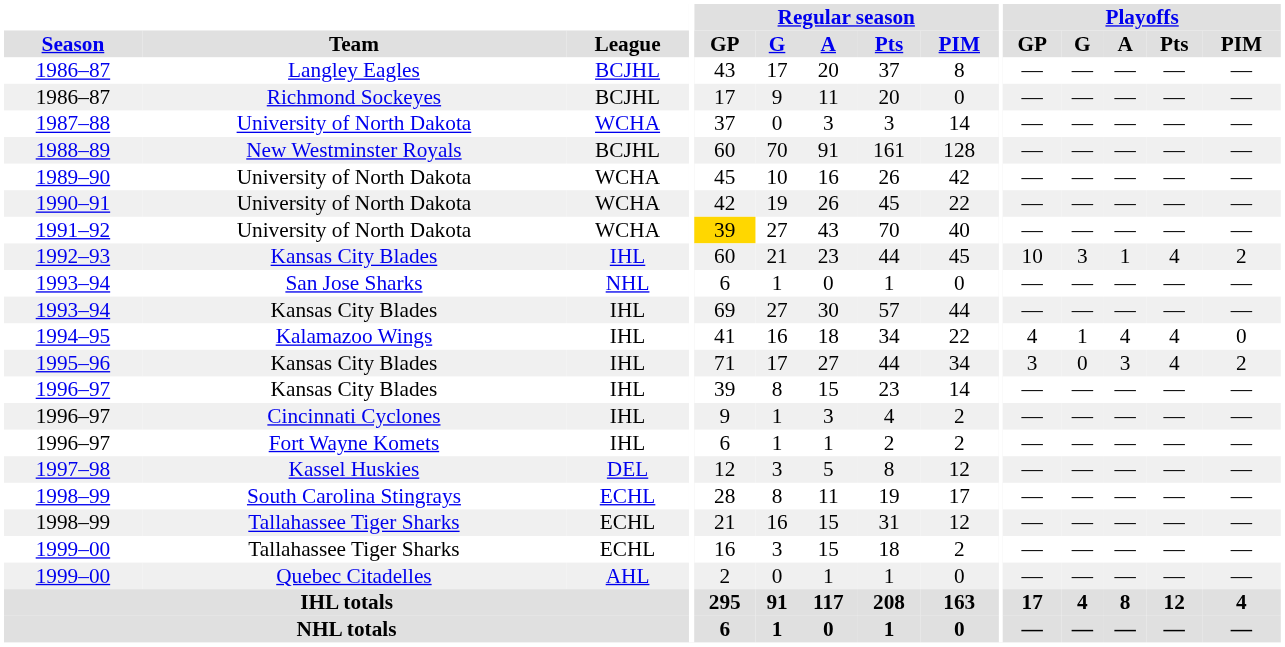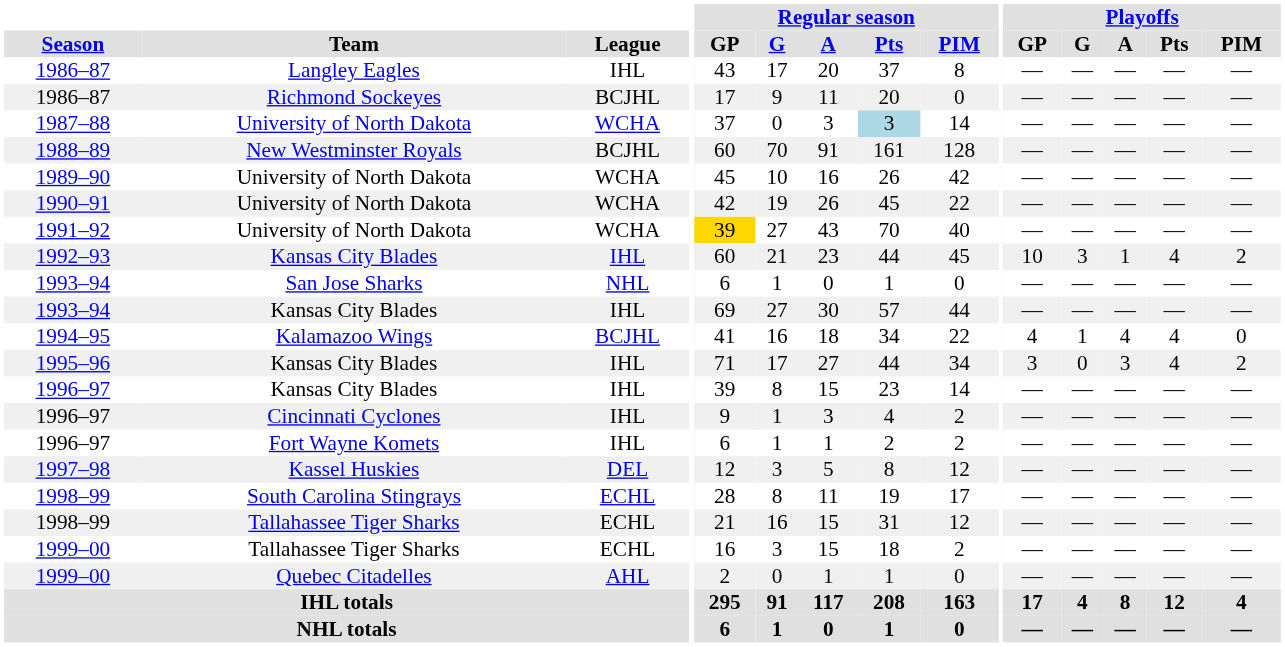1986–87 / Langley Eagles | League: BCJHL -> IHL
1987–88 | Regular season / Pts: no background -> lightblue background
1994–95 | League: IHL -> BCJHL
